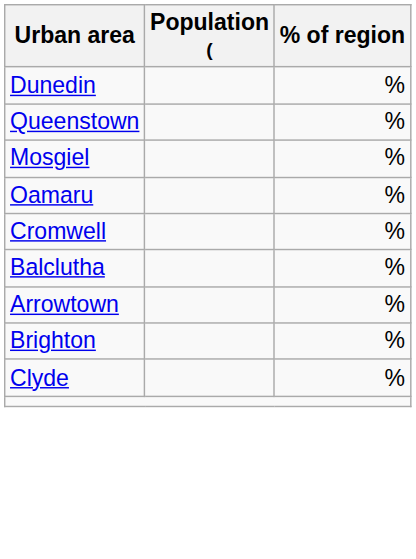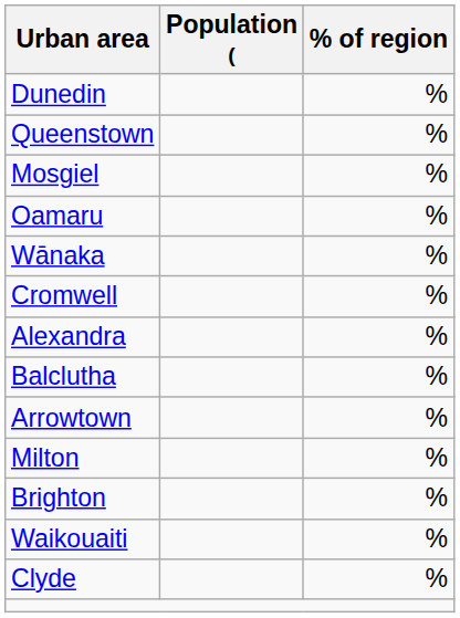+ row: Wānaka | %
+ row: Alexandra | %
+ row: Milton | %
+ row: Waikouaiti | %
